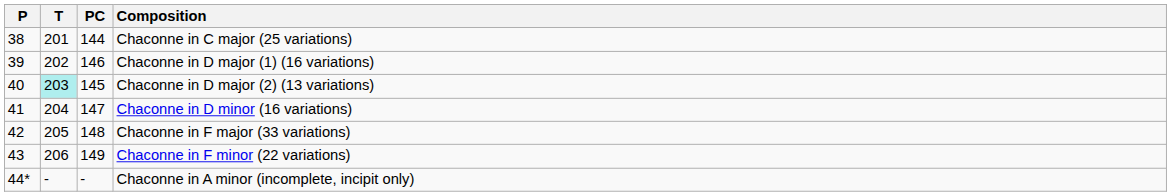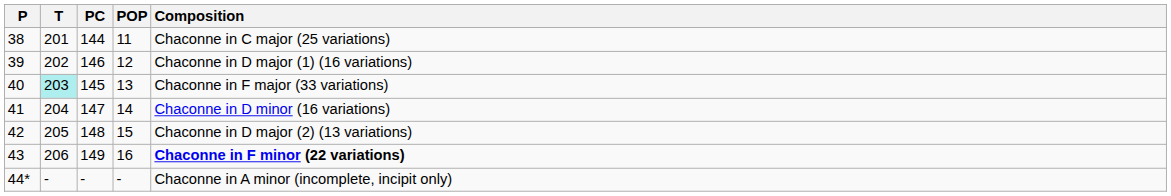+ column: POP | 11 | 12 | 13 | 14 | 15 | 16 | -
40 | Composition: Chaconne in D major (2) (13 variations) -> Chaconne in F major (33 variations)
42 | Composition: Chaconne in F major (33 variations) -> Chaconne in D major (2) (13 variations)
43 | Composition: normal -> bold
